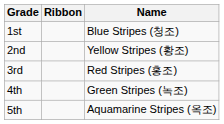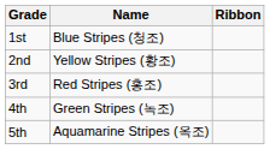columns swapped: Name <-> Ribbon
